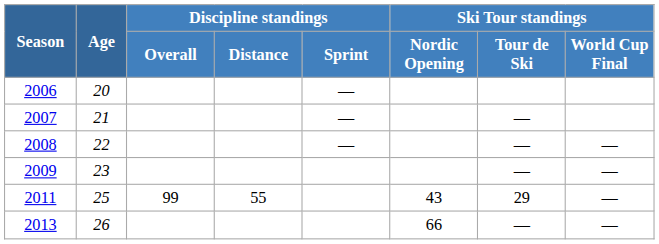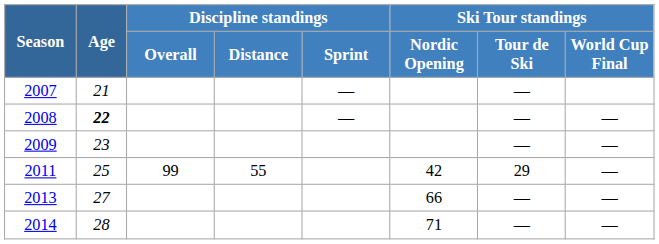- row: 2006 | 20 | —
2008 | Age: normal -> bold
2011 | Ski Tour standings / Nordic Opening: 43 -> 42
2013 | Age: 26 -> 27
+ row: 2014 | 28 | 71 | — | —
